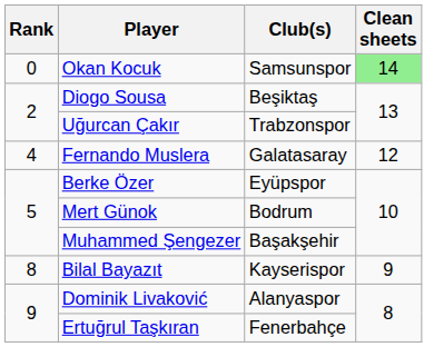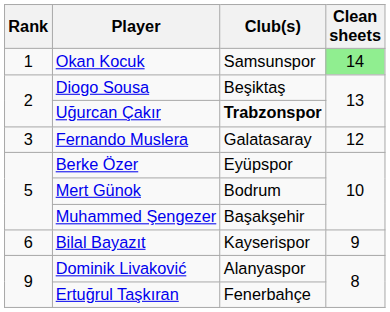Okan Kocuk | Rank: 0 -> 1
Uğurcan Çakır | Club(s): normal -> bold
Fernando Muslera | Rank: 4 -> 3
Bilal Bayazıt | Rank: 8 -> 6
